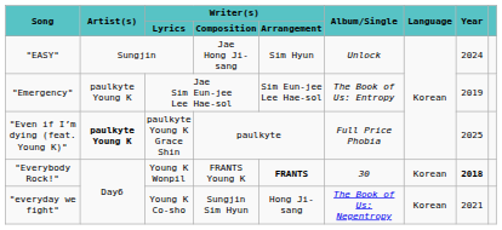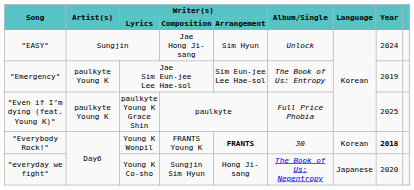"Even if I’m dying (feat. Young K)" | Artist(s): bold -> normal
"everyday we fight" | Language: Korean -> Japanese
"everyday we fight" | Year: 2021 -> 2020
